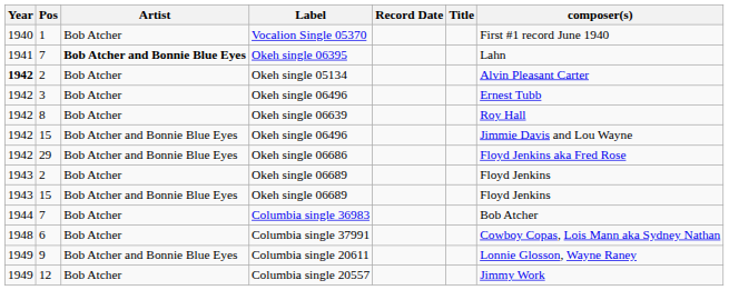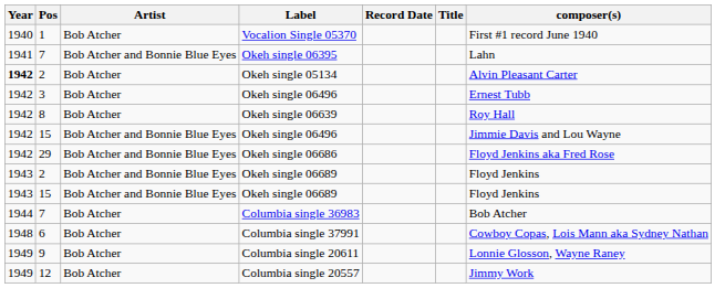Okeh single 06395 | Artist: bold -> normal
2 / Okeh single 06689 | Artist: Bob Atcher -> Bob Atcher and Bonnie Blue Eyes
Columbia single 20611 | Artist: Bob Atcher and Bonnie Blue Eyes -> Bob Atcher
